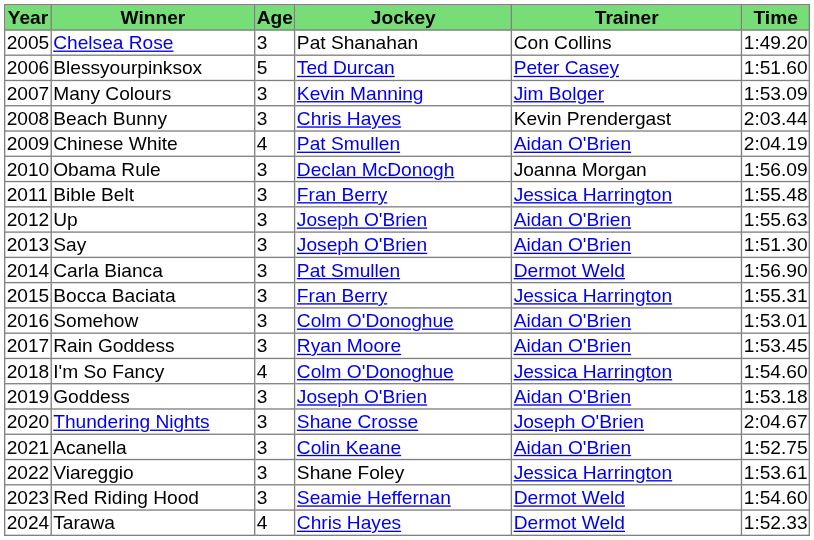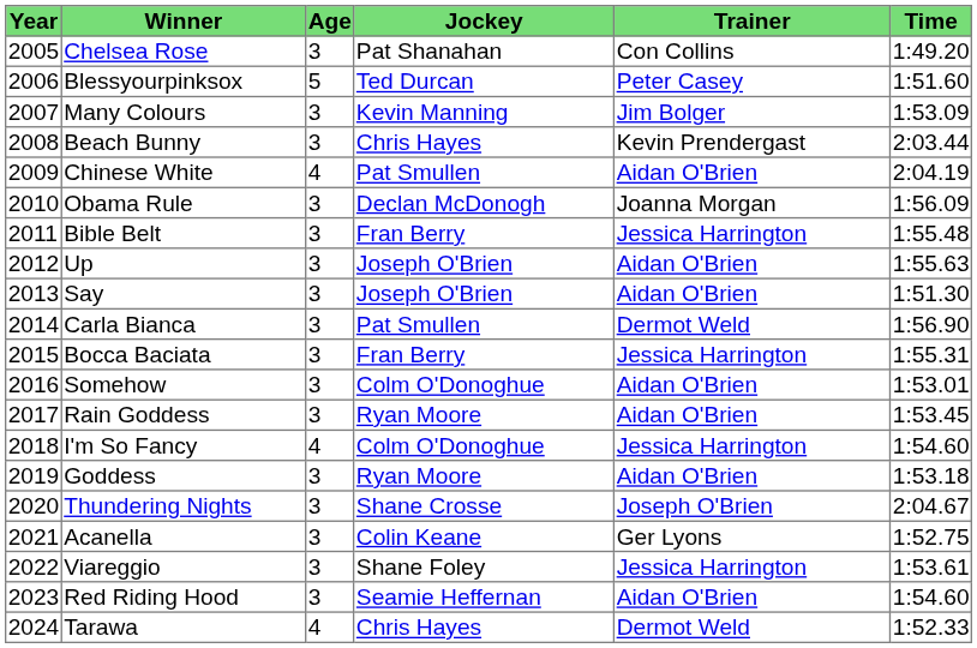Goddess | Jockey: Joseph O'Brien -> Ryan Moore
Acanella | Trainer: Aidan O'Brien -> Ger Lyons
Red Riding Hood | Trainer: Dermot Weld -> Aidan O'Brien
